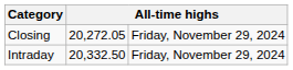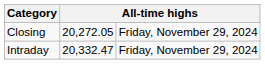Intraday | column 2: 20,332.50 -> 20,332.47
